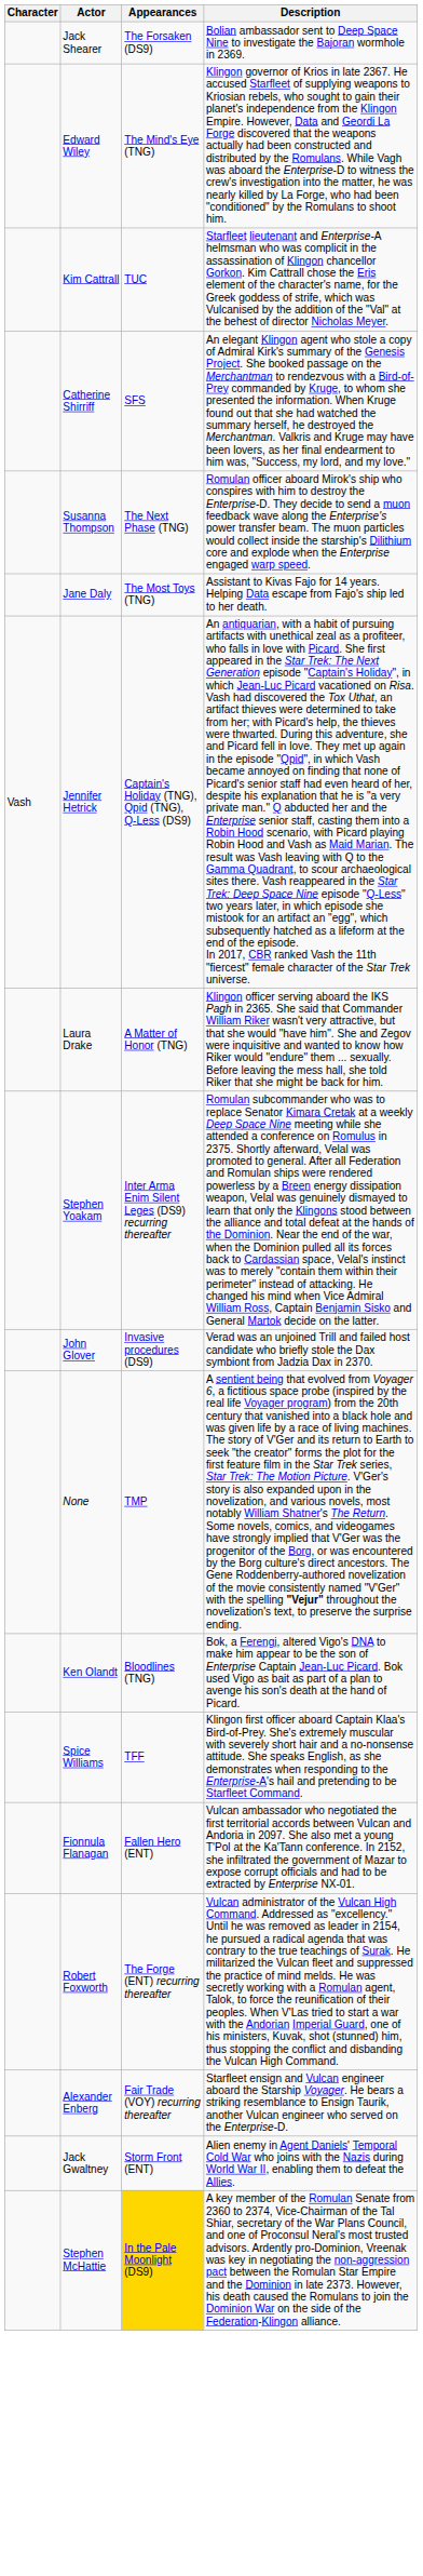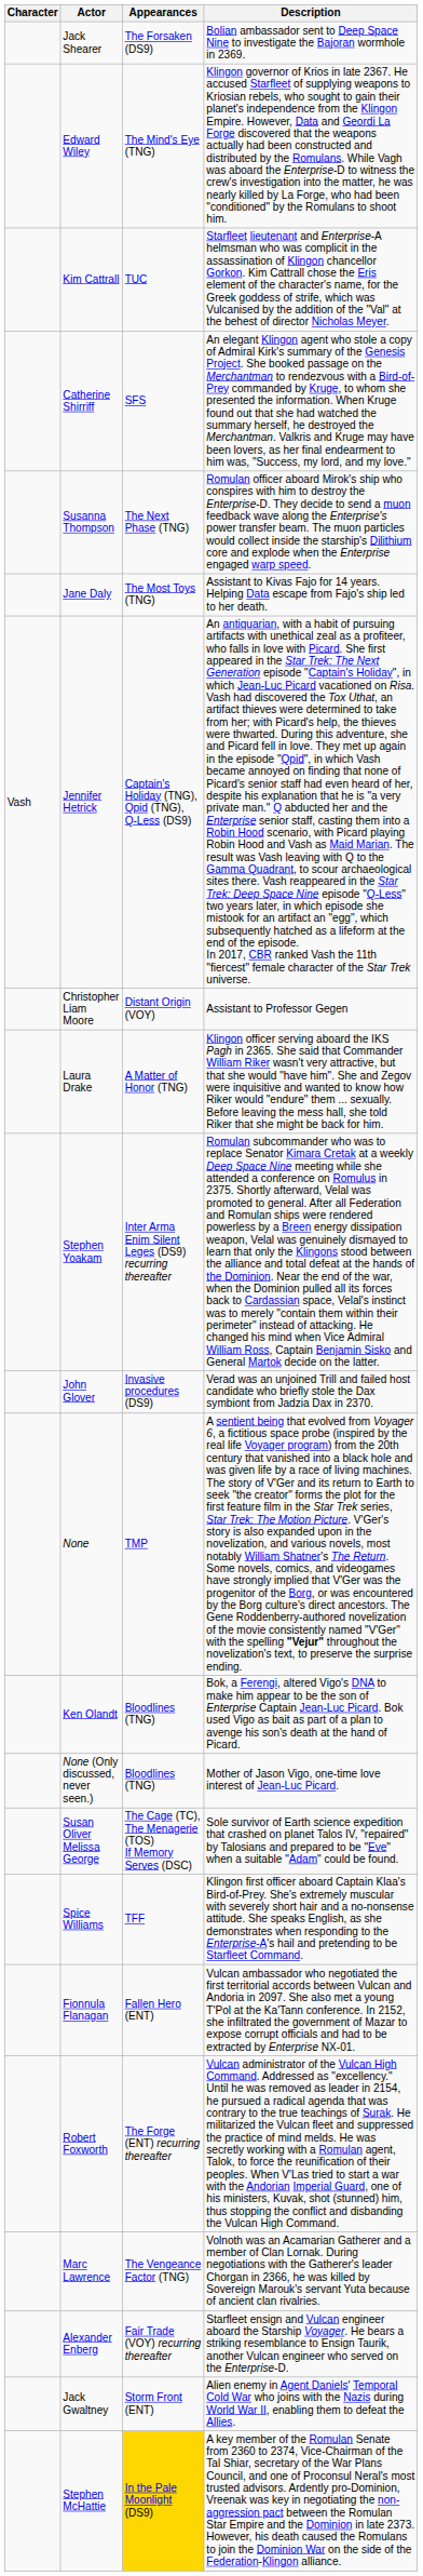+ row: Christopher Liam Moore | Distant Origin (VOY) | Assistant to Professor Gegen
+ row: None (Only discussed, never seen.) | Bloodlines (TNG) | Mother of Jason Vigo, one-time love interest of Jean-Luc Picard.
+ row: Susan Oliver Melissa George | The Cage (TC), The Menagerie (TOS) If Memory Serves (DSC) | Sole survivor of Earth science expedition that crashed on planet Talos IV, "repaired" by Talosians and prepared to be "Eve" when a suitable "Adam" could be found.
+ row: Marc Lawrence | The Vengeance Factor (TNG) | Volnoth was an Acamarian Gatherer and a member of Clan Lornak. During negotiations with the Gatherer's leader Chorgan in 2366, he was killed by Sovereign Marouk's servant Yuta because of ancient clan rivalries.
